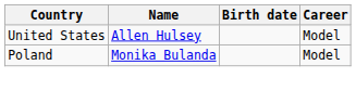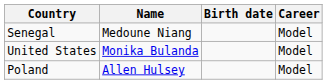+ row: Senegal | Medoune Niang | Model
United States | Name: Allen Hulsey -> Monika Bulanda
Poland | Name: Monika Bulanda -> Allen Hulsey
